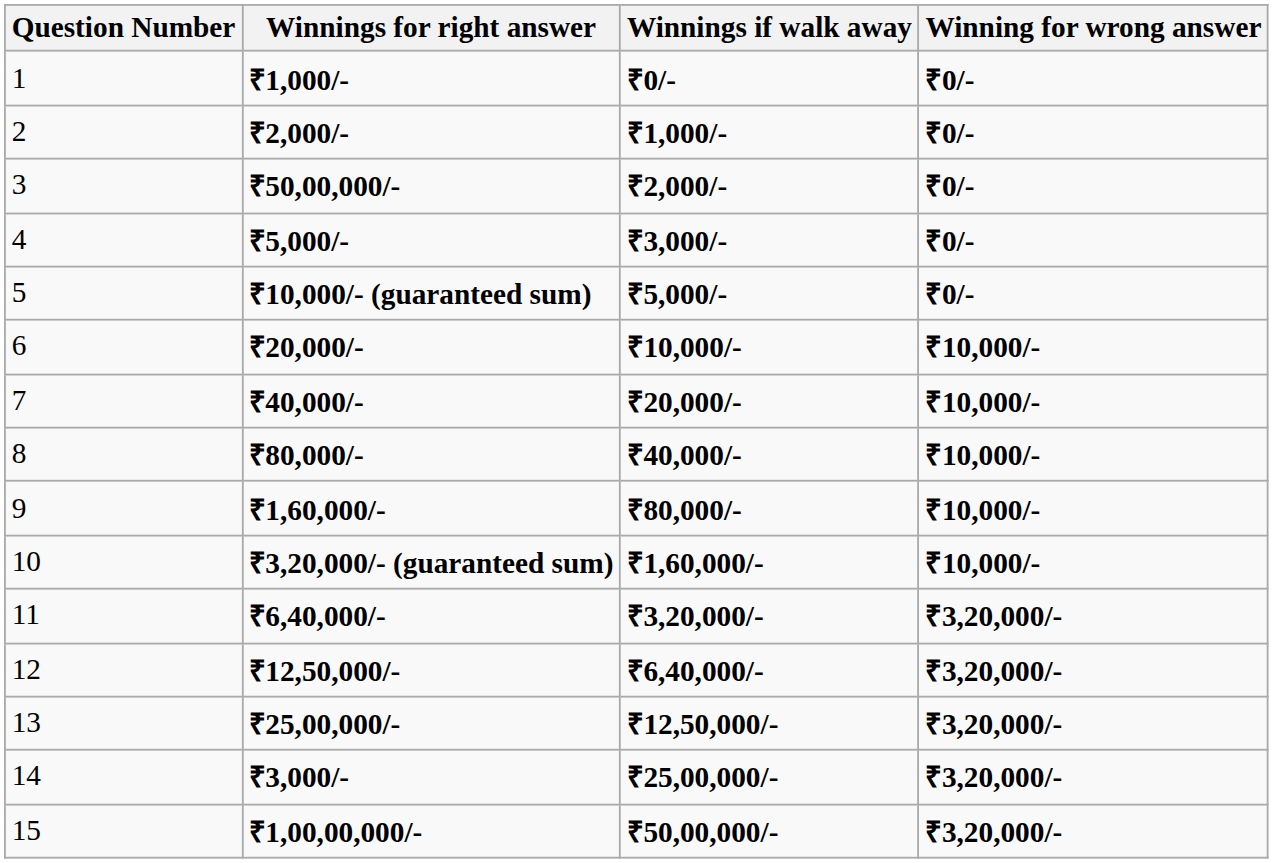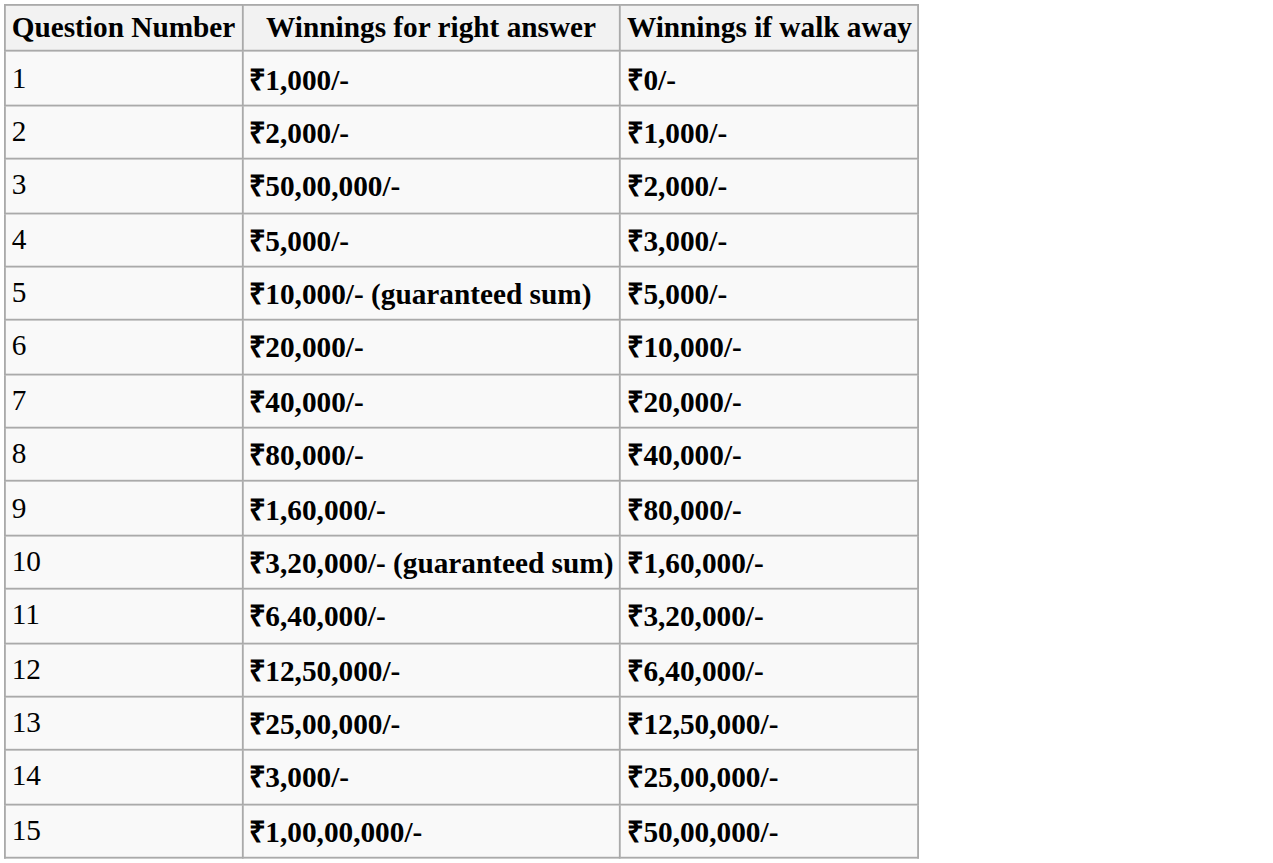- column: Winning for wrong answer | ₹0/- | ₹0/- | ₹0/- | ₹0/- | ₹0/- | ₹10,000/- | ₹10,000/- | ₹10,000/- | ₹10,000/- | ₹10,000/- | ₹3,20,000/- | ₹3,20,000/- | ₹3,20,000/- | ₹3,20,000/- | ₹3,20,000/-
